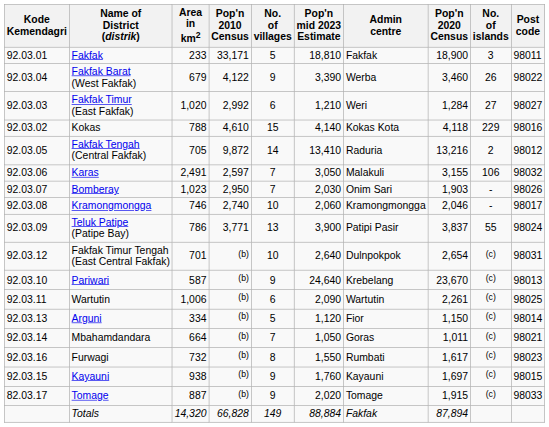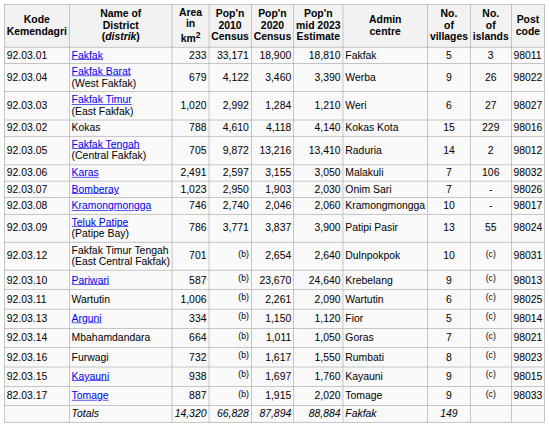columns swapped: Pop'n 2020 Census <-> No. of villages
